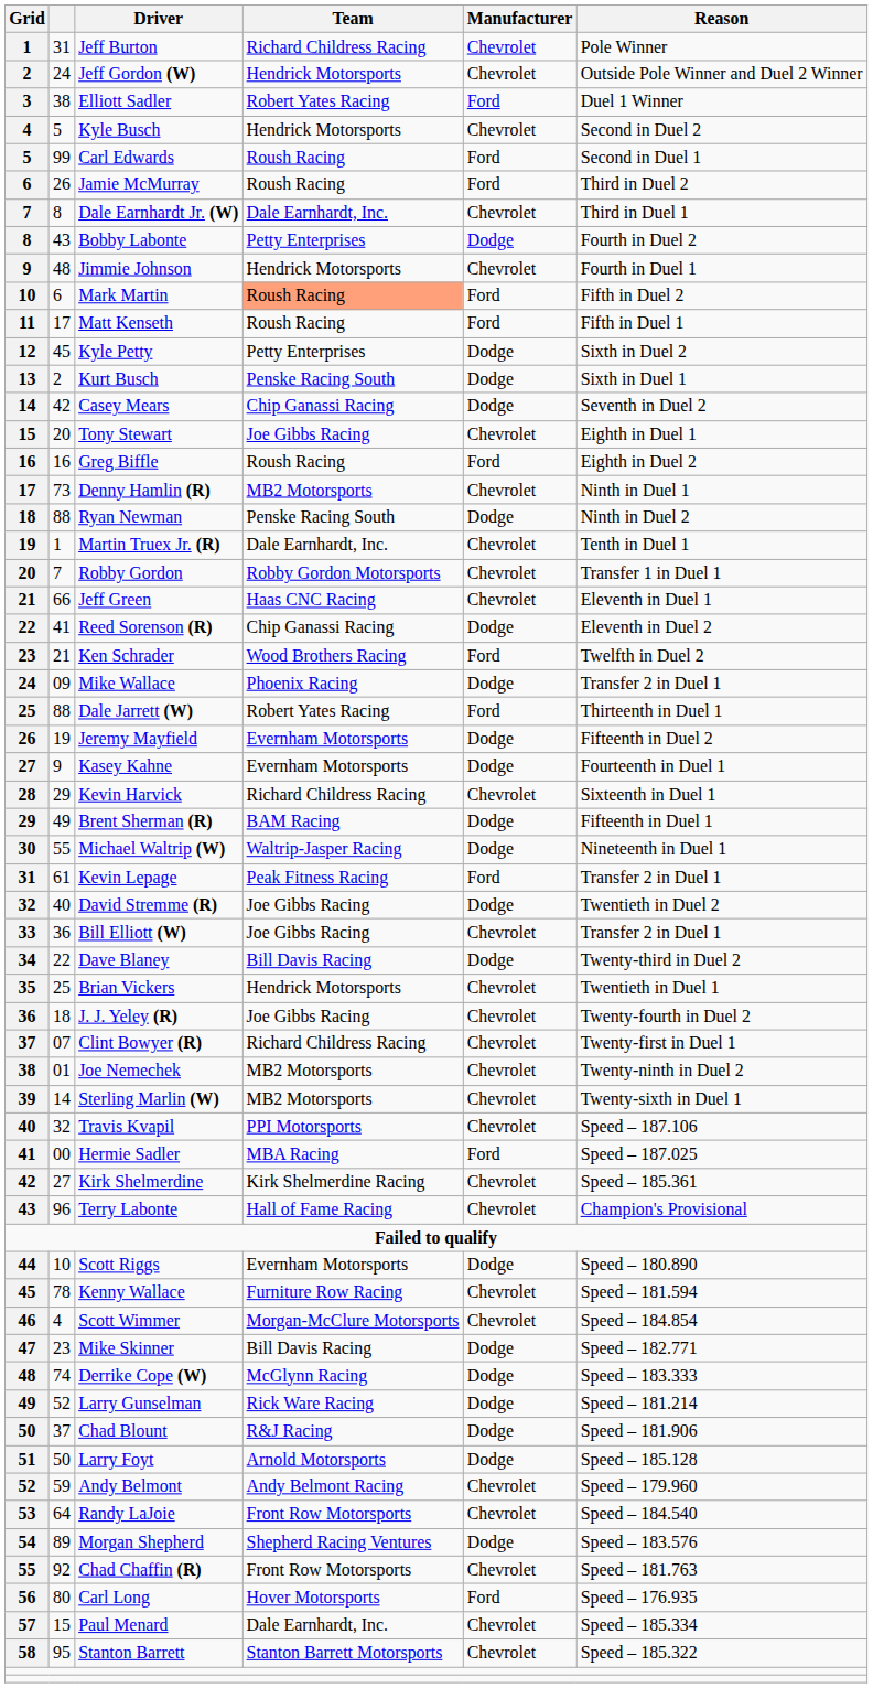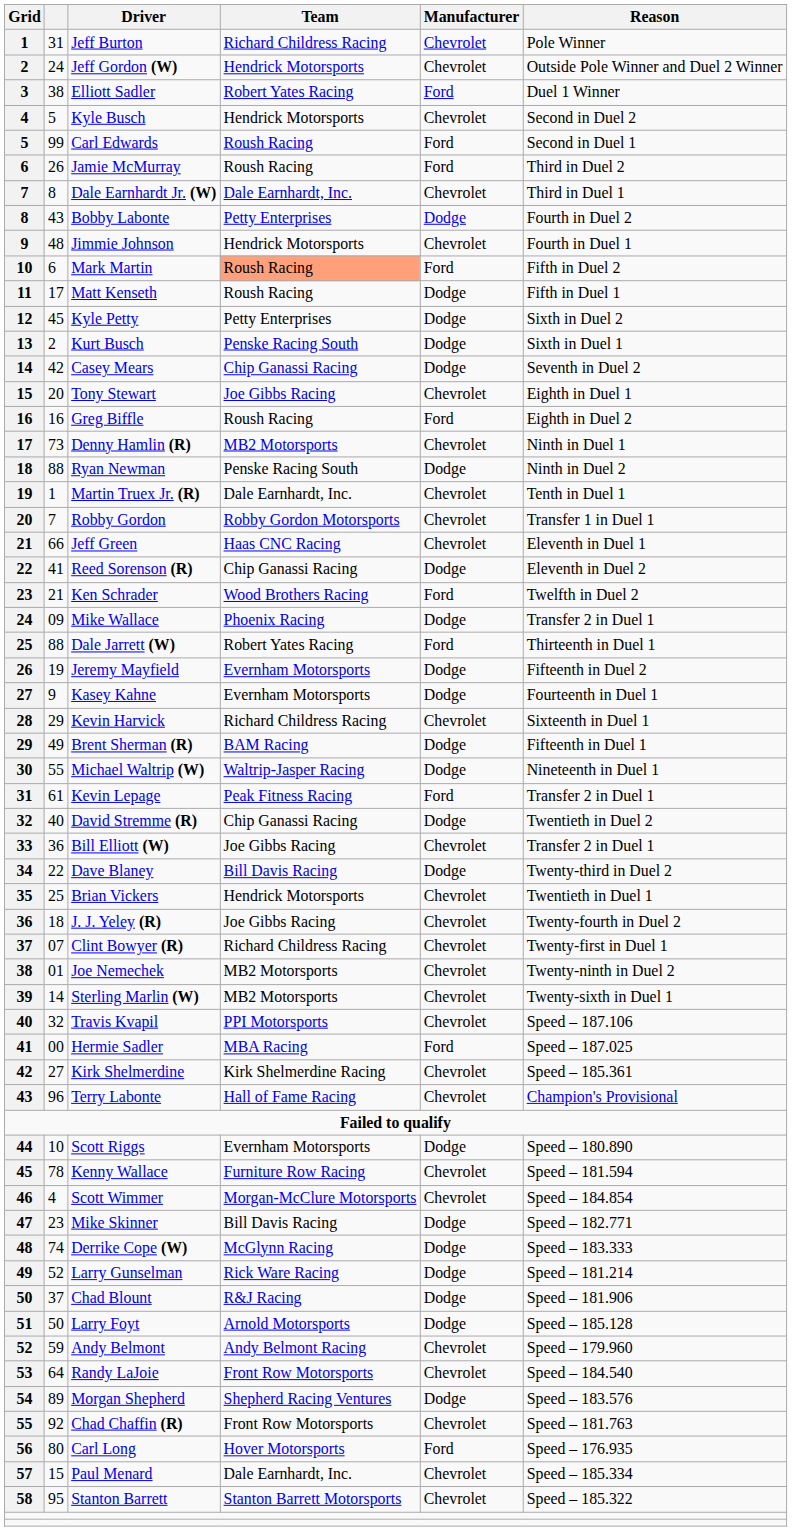Matt Kenseth | Manufacturer: Ford -> Dodge
David Stremme (R) | Team: Joe Gibbs Racing -> Chip Ganassi Racing
